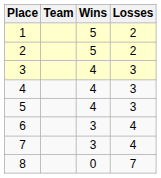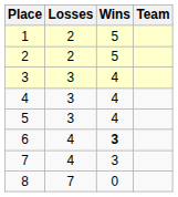columns swapped: Team <-> Losses
6 | Wins: normal -> bold
